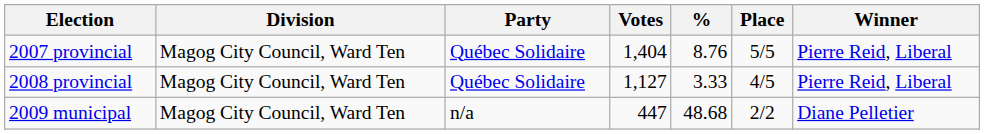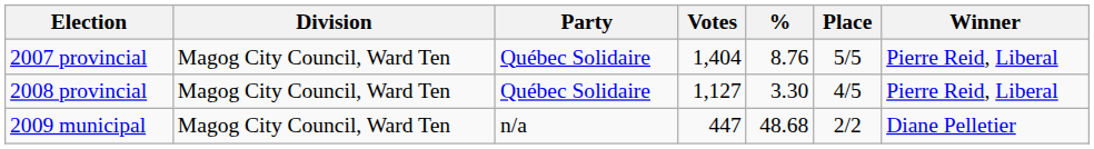2008 provincial | %: 3.33 -> 3.30
